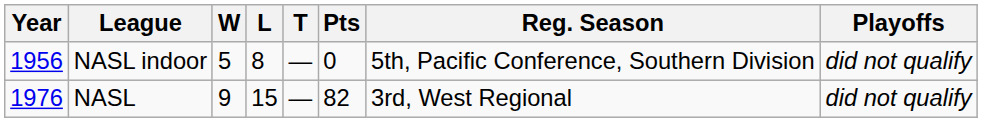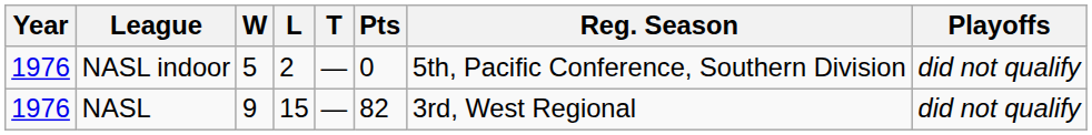NASL indoor | Year: 1956 -> 1976
NASL indoor | L: 8 -> 2
